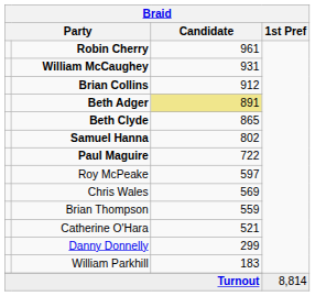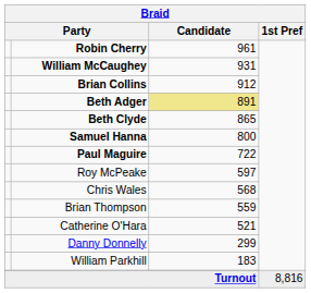Samuel Hanna | Candidate: 802 -> 800
Chris Wales | Candidate: 569 -> 568
Turnout | 1st Pref: 8,814 -> 8,816
